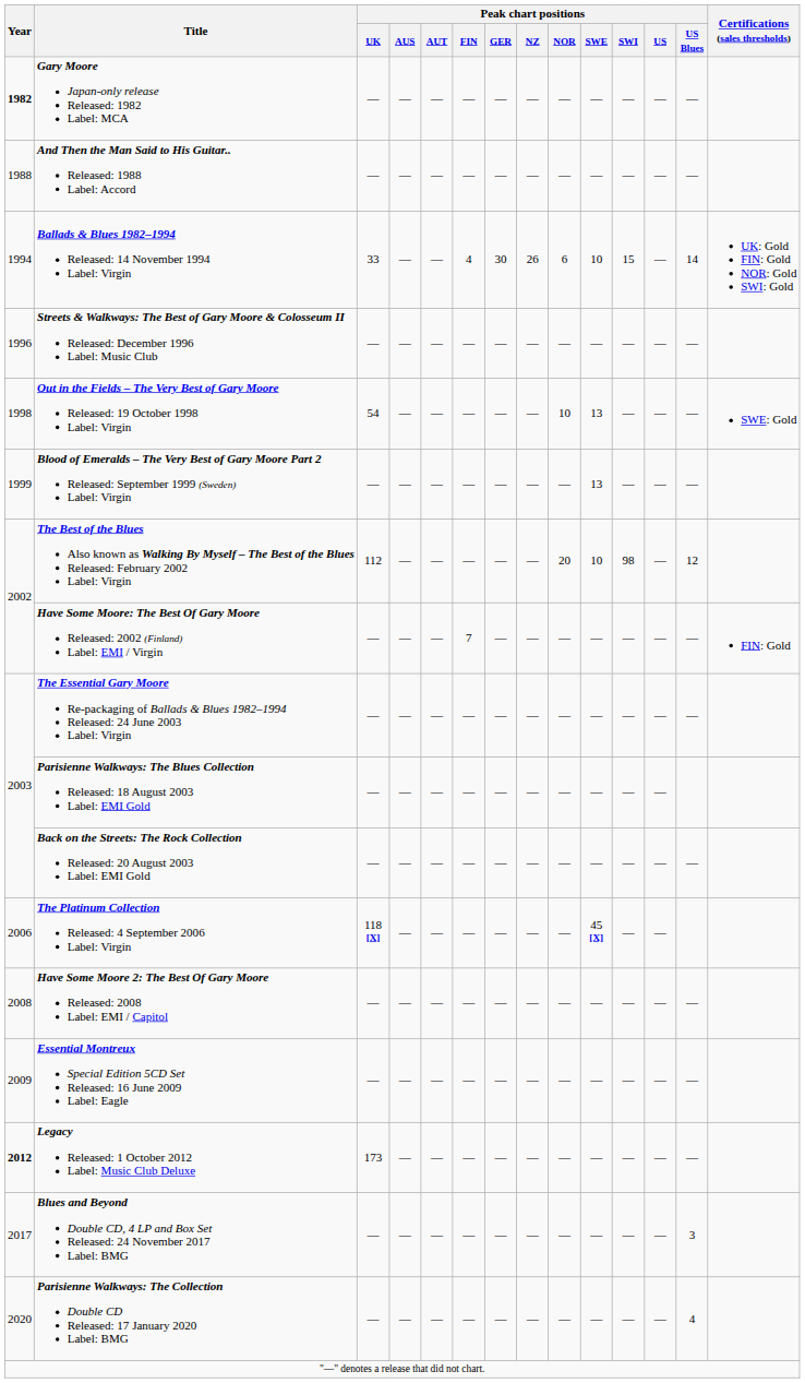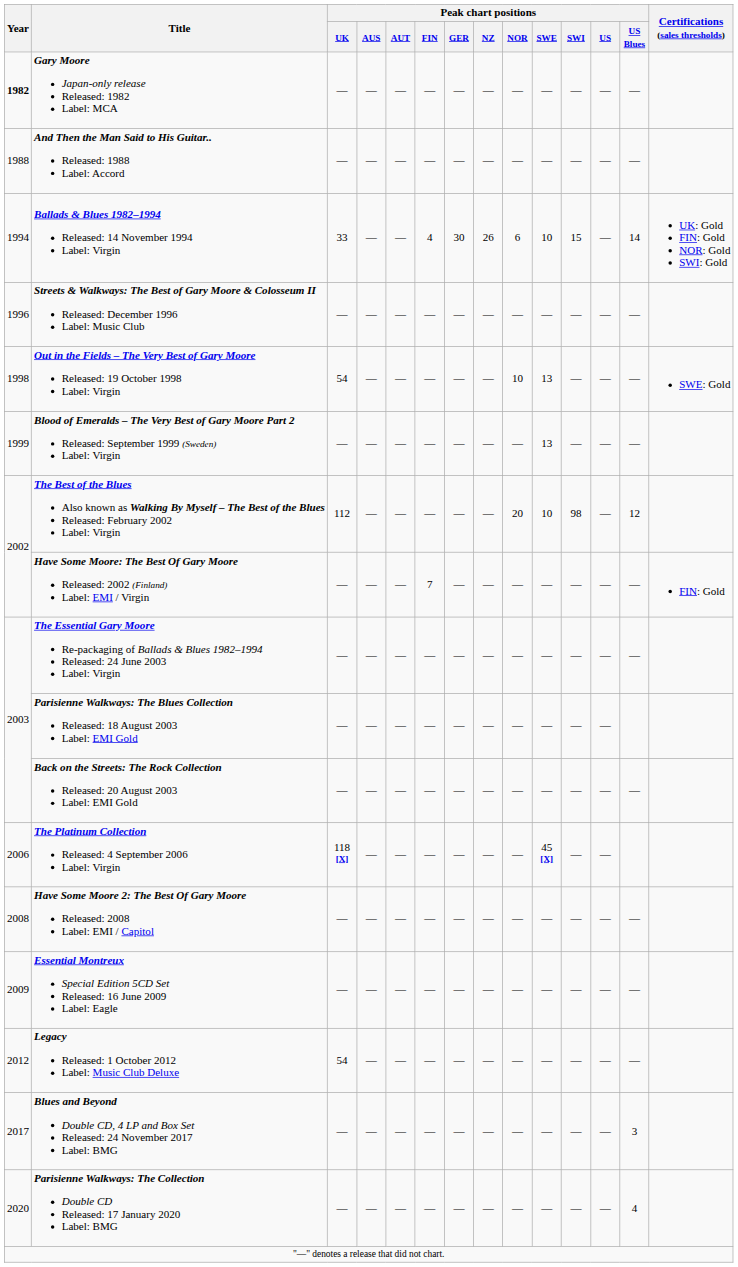Legacy Released: 1 October 2012 Label: Music Club Deluxe | Year: bold -> normal
Legacy Released: 1 October 2012 Label: Music Club Deluxe | Peak chart positions / UK: 173 -> 54
